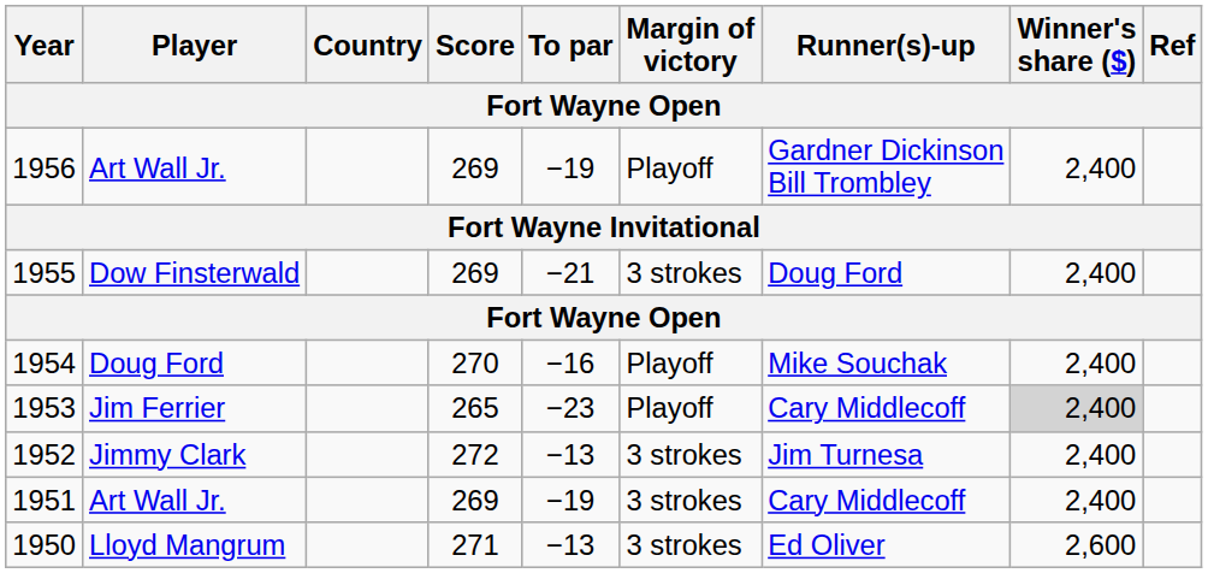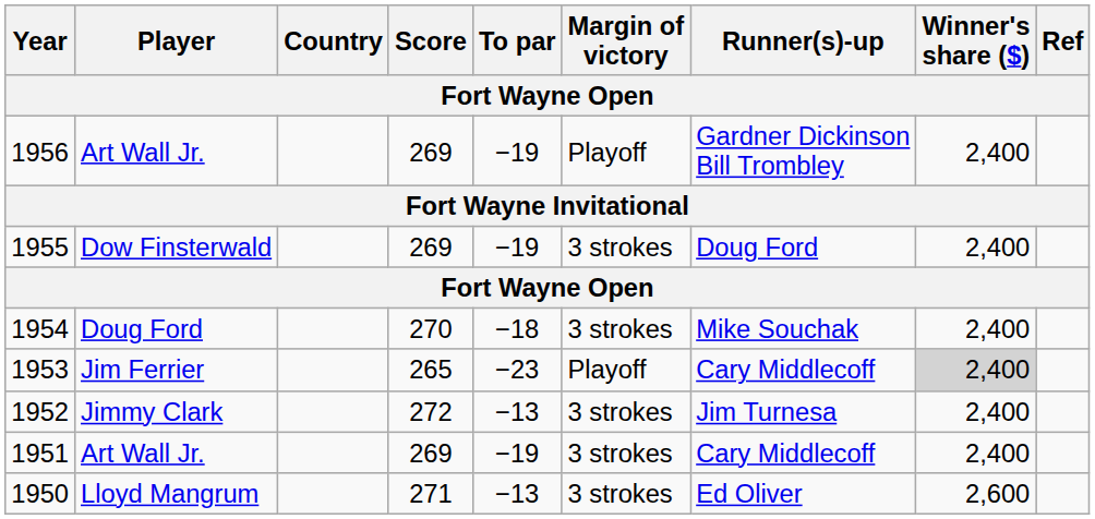1955 | To par: −21 -> −19
1954 | To par: −16 -> −18
1954 | Margin of victory: Playoff -> 3 strokes
